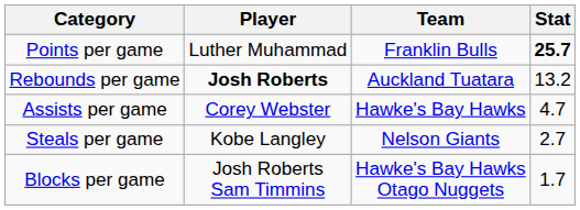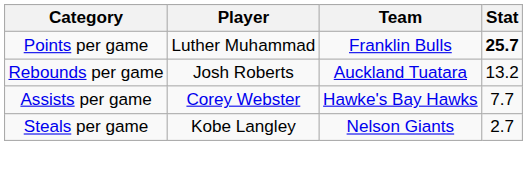Rebounds per game | Player: bold -> normal
Assists per game | Stat: 4.7 -> 7.7
- row: Blocks per game | Josh Roberts Sam Timmins | Hawke's Bay Hawks Otago Nuggets | 1.7
